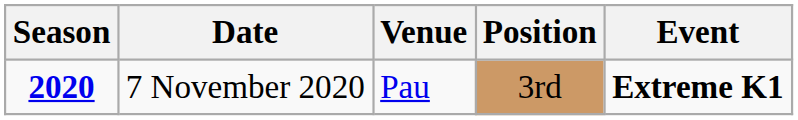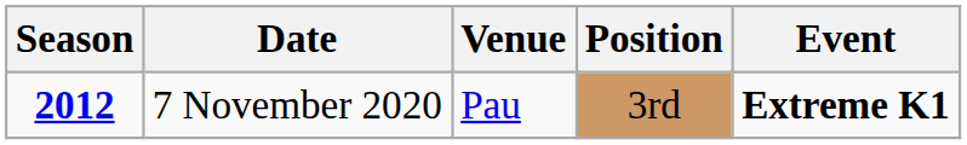7 November 2020 | Season: 2020 -> 2012
